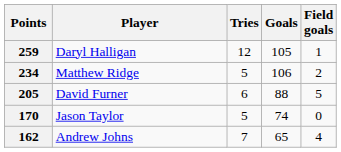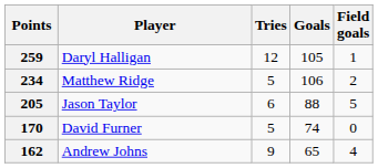205 | Player: David Furner -> Jason Taylor
170 | Player: Jason Taylor -> David Furner
162 | Tries: 7 -> 9
